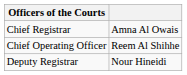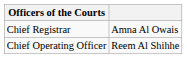- row: Deputy Registrar | Nour Hineidi
